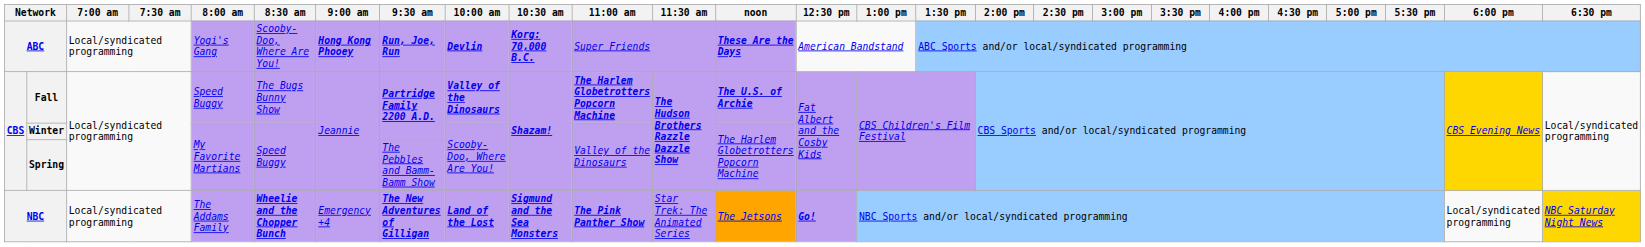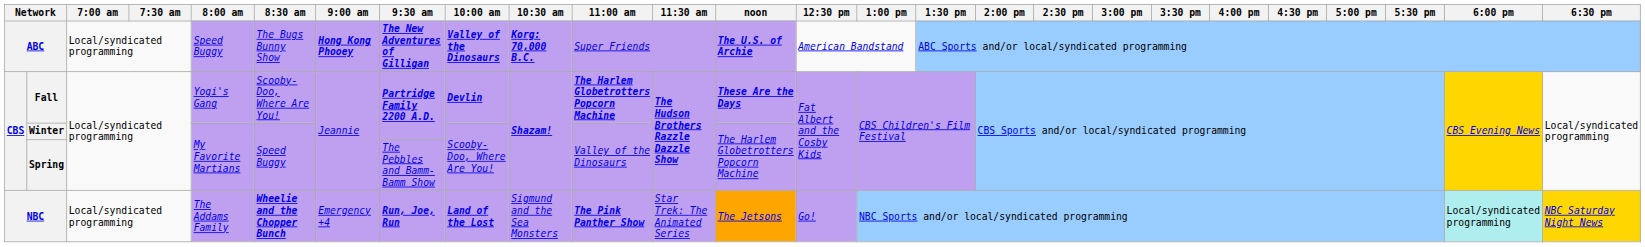ABC | 8:00 am: Yogi's Gang -> Speed Buggy
ABC | 8:30 am: Scooby-Doo, Where Are You! -> The Bugs Bunny Show
ABC | 9:30 am: Run, Joe, Run -> The New Adventures of Gilligan
ABC | 10:00 am: Devlin -> Valley of the Dinosaurs
ABC | noon: These Are the Days -> The U.S. of Archie
Fall | 8:00 am: Speed Buggy -> Yogi's Gang
Fall | 8:30 am: The Bugs Bunny Show -> Scooby-Doo, Where Are You!
Fall | 10:00 am: Valley of the Dinosaurs -> Devlin
Fall | noon: The U.S. of Archie -> These Are the Days
NBC | 9:30 am: The New Adventures of Gilligan -> Run, Joe, Run
NBC | 10:30 am: bold -> normal
NBC | 12:30 pm: bold -> normal
NBC | 6:00 pm: no background -> paleturquoise background
